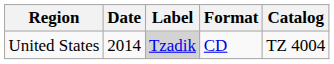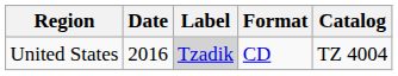United States | Date: 2014 -> 2016
